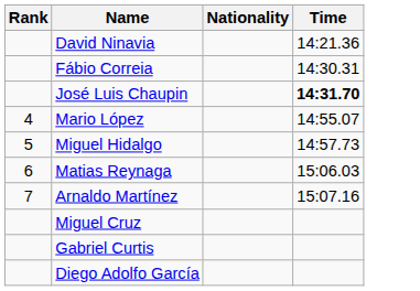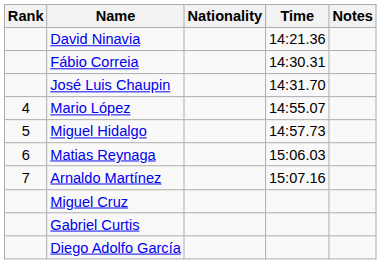+ column: Notes
José Luis Chaupin | Time: bold -> normal
